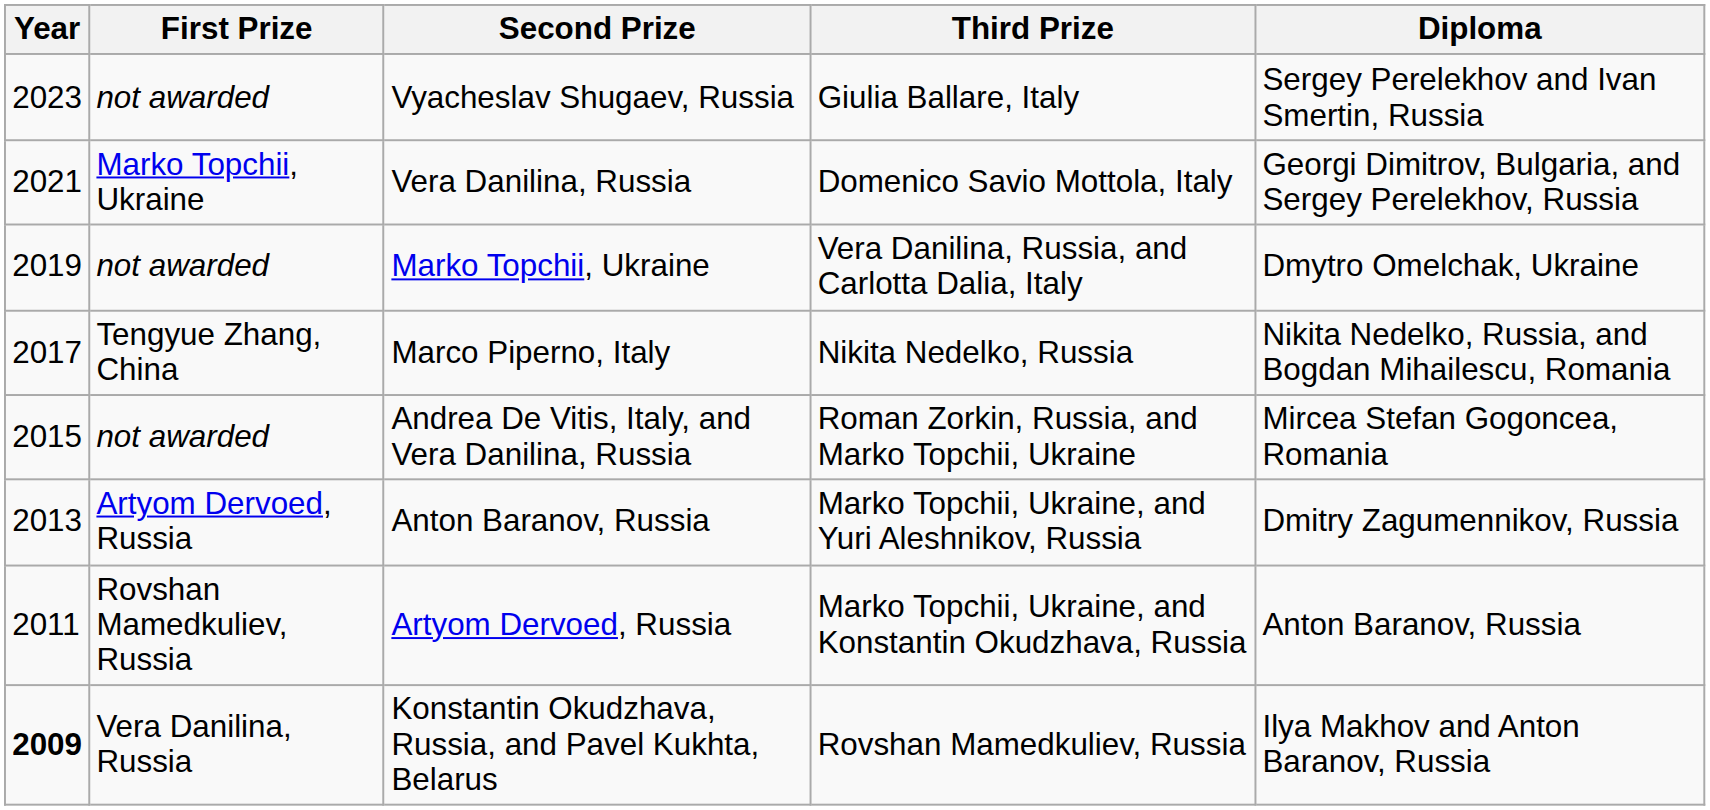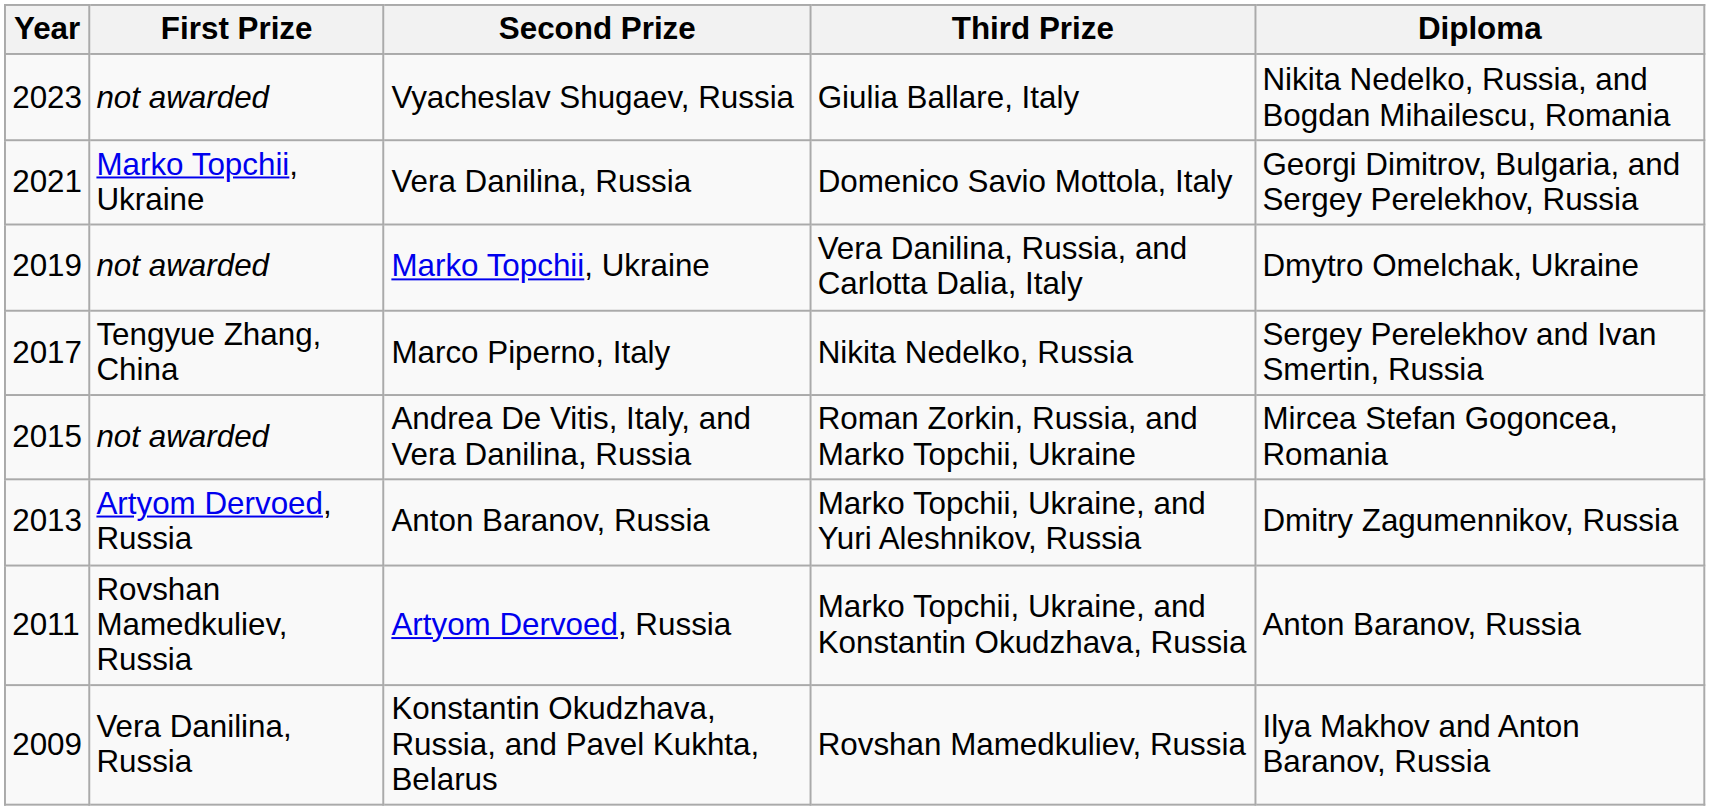Vyacheslav Shugaev, Russia | Diploma: Sergey Perelekhov and Ivan Smertin, Russia -> Nikita Nedelko, Russia, and Bogdan Mihailescu, Romania
Marco Piperno, Italy | Diploma: Nikita Nedelko, Russia, and Bogdan Mihailescu, Romania -> Sergey Perelekhov and Ivan Smertin, Russia
Konstantin Okudzhava, Russia, and Pavel Kukhta, Belarus | Year: bold -> normal
